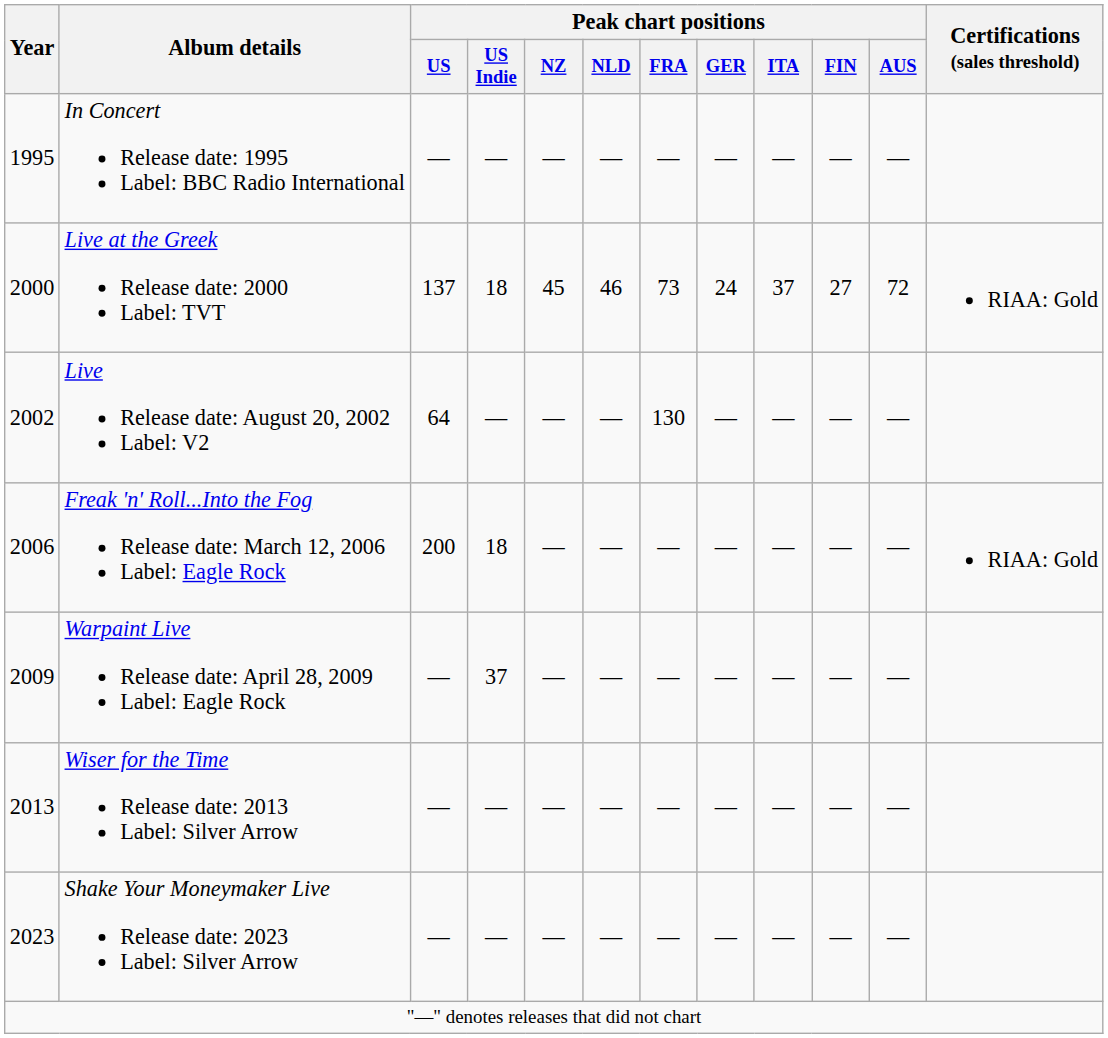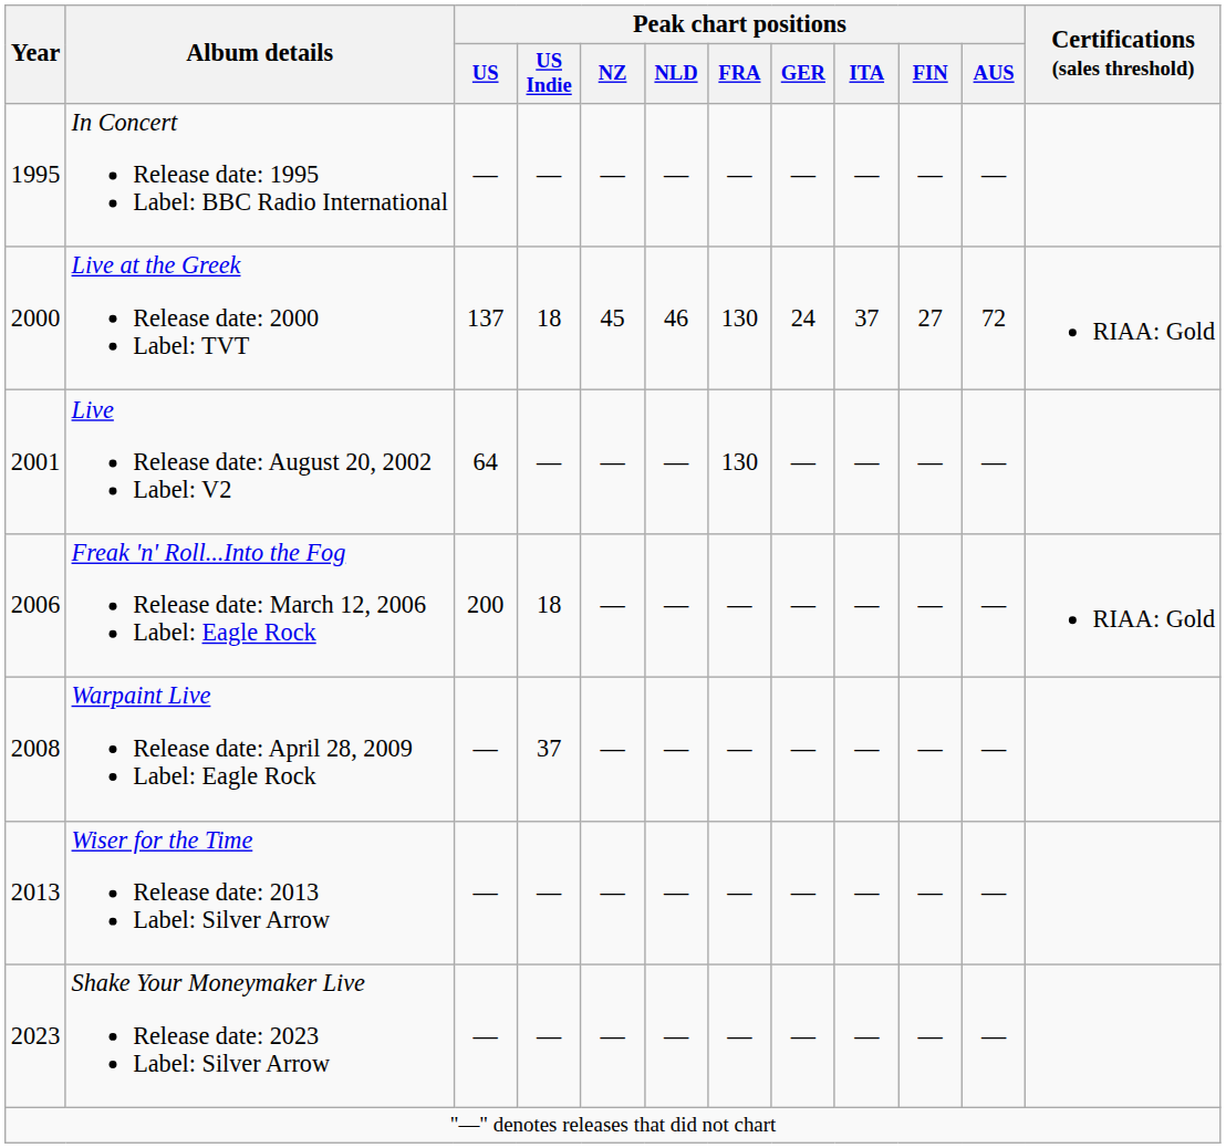Live at the Greek Release date: 2000 Label: TVT | Peak chart positions / FRA: 73 -> 130
Live Release date: August 20, 2002 Label: V2 | Year: 2002 -> 2001
Warpaint Live Release date: April 28, 2009 Label: Eagle Rock | Year: 2009 -> 2008
